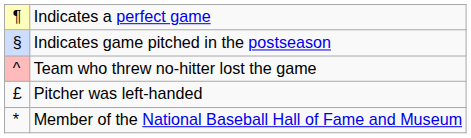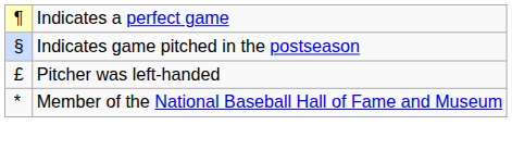- row: ^ | Team who threw no-hitter lost the game
